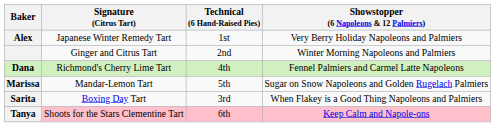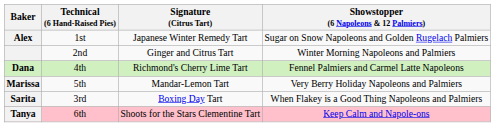columns swapped: Signature (Citrus Tart) <-> Technical (6 Hand-Raised Pies)
Alex | Showstopper (6 Napoleons & 12 Palmiers): Very Berry Holiday Napoleons and Palmiers -> Sugar on Snow Napoleons and Golden Rugelach Palmiers
Marissa | Showstopper (6 Napoleons & 12 Palmiers): Sugar on Snow Napoleons and Golden Rugelach Palmiers -> Very Berry Holiday Napoleons and Palmiers
